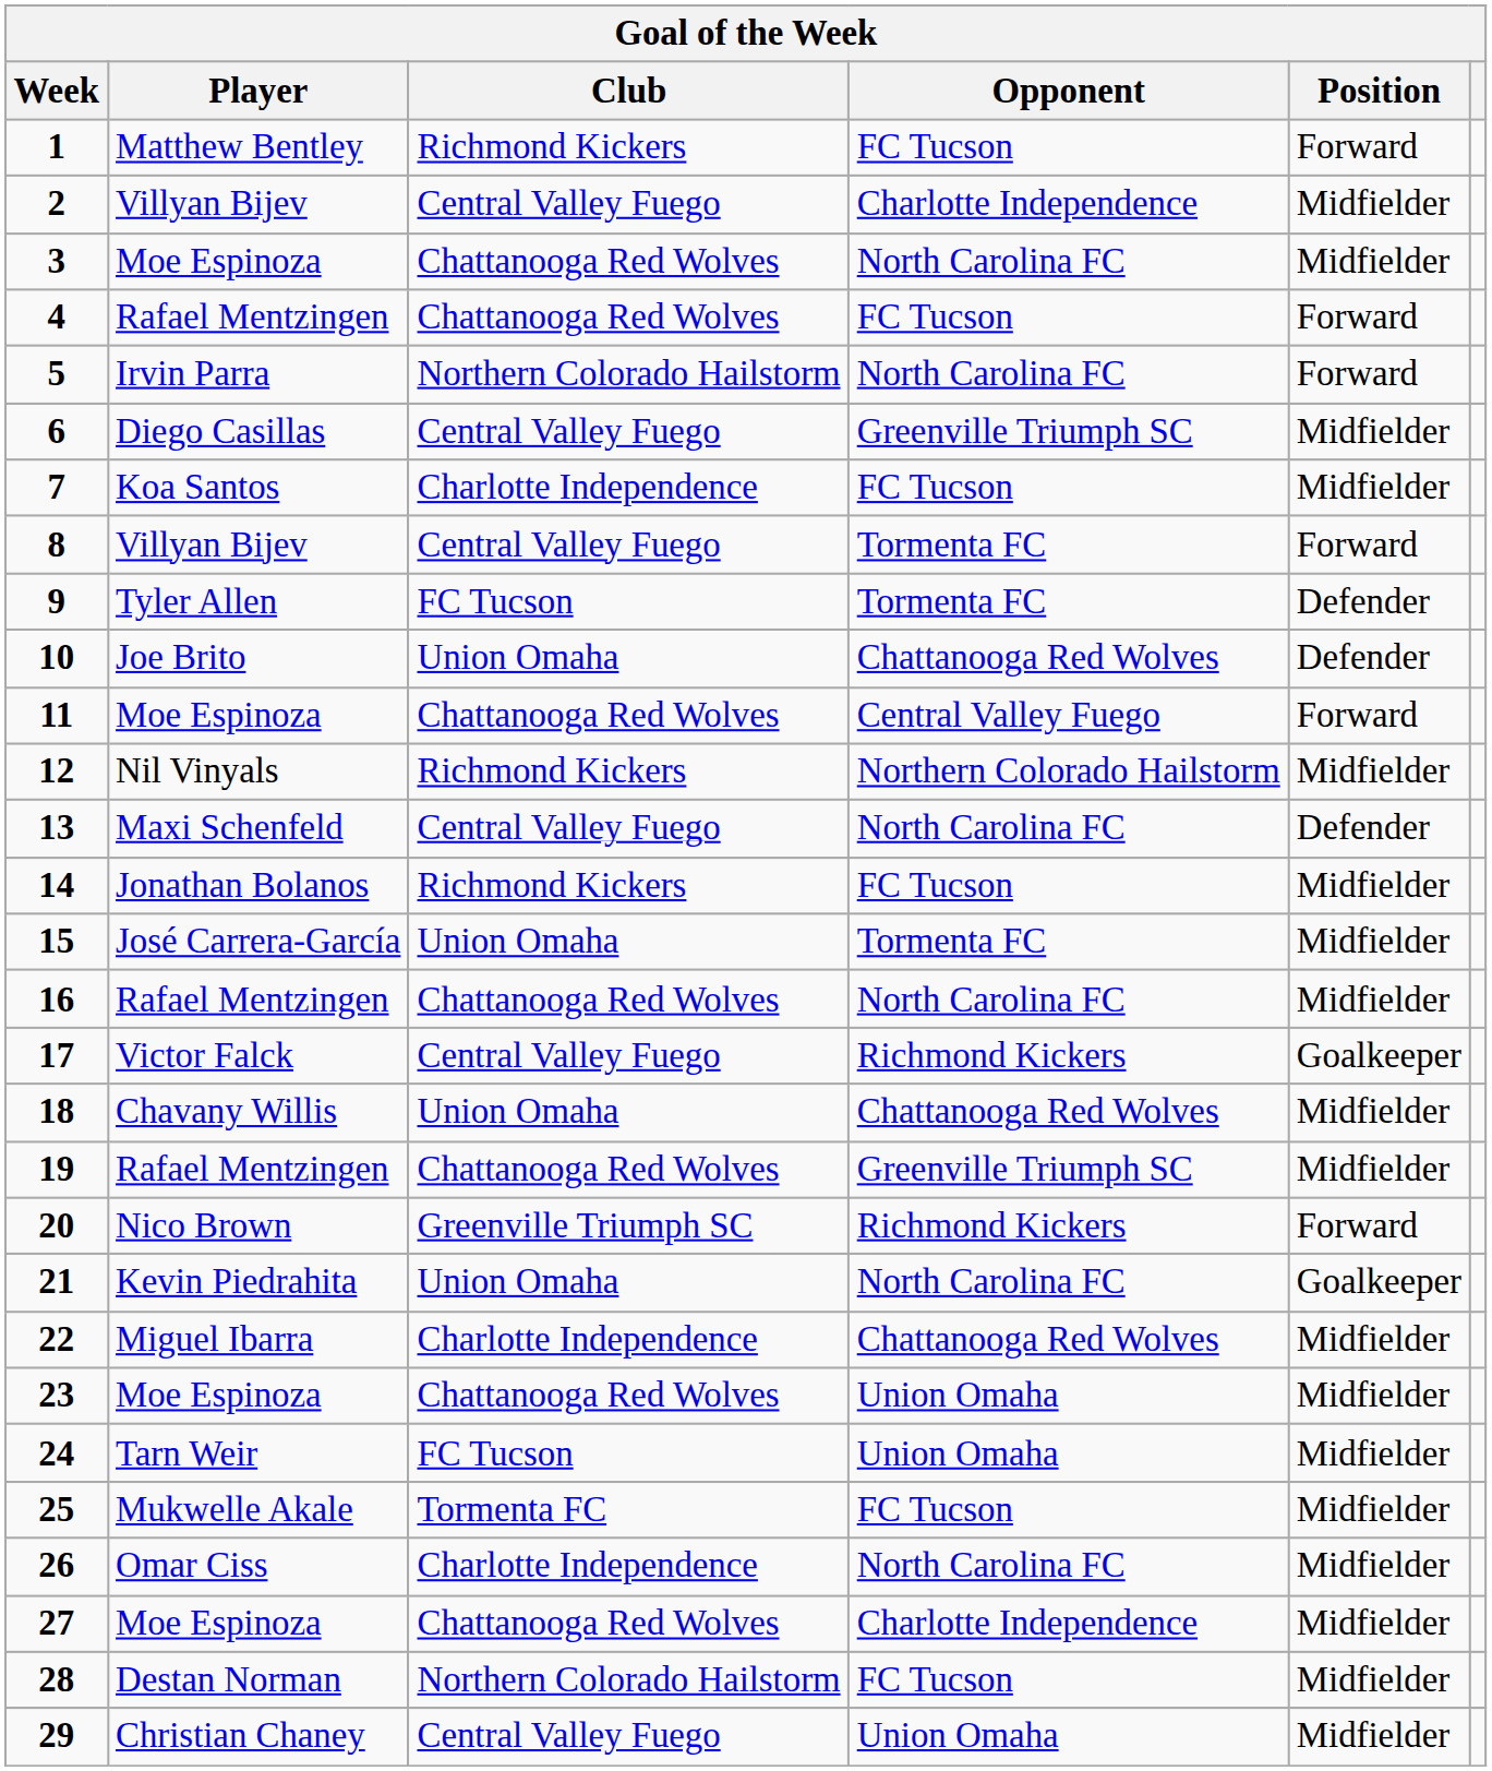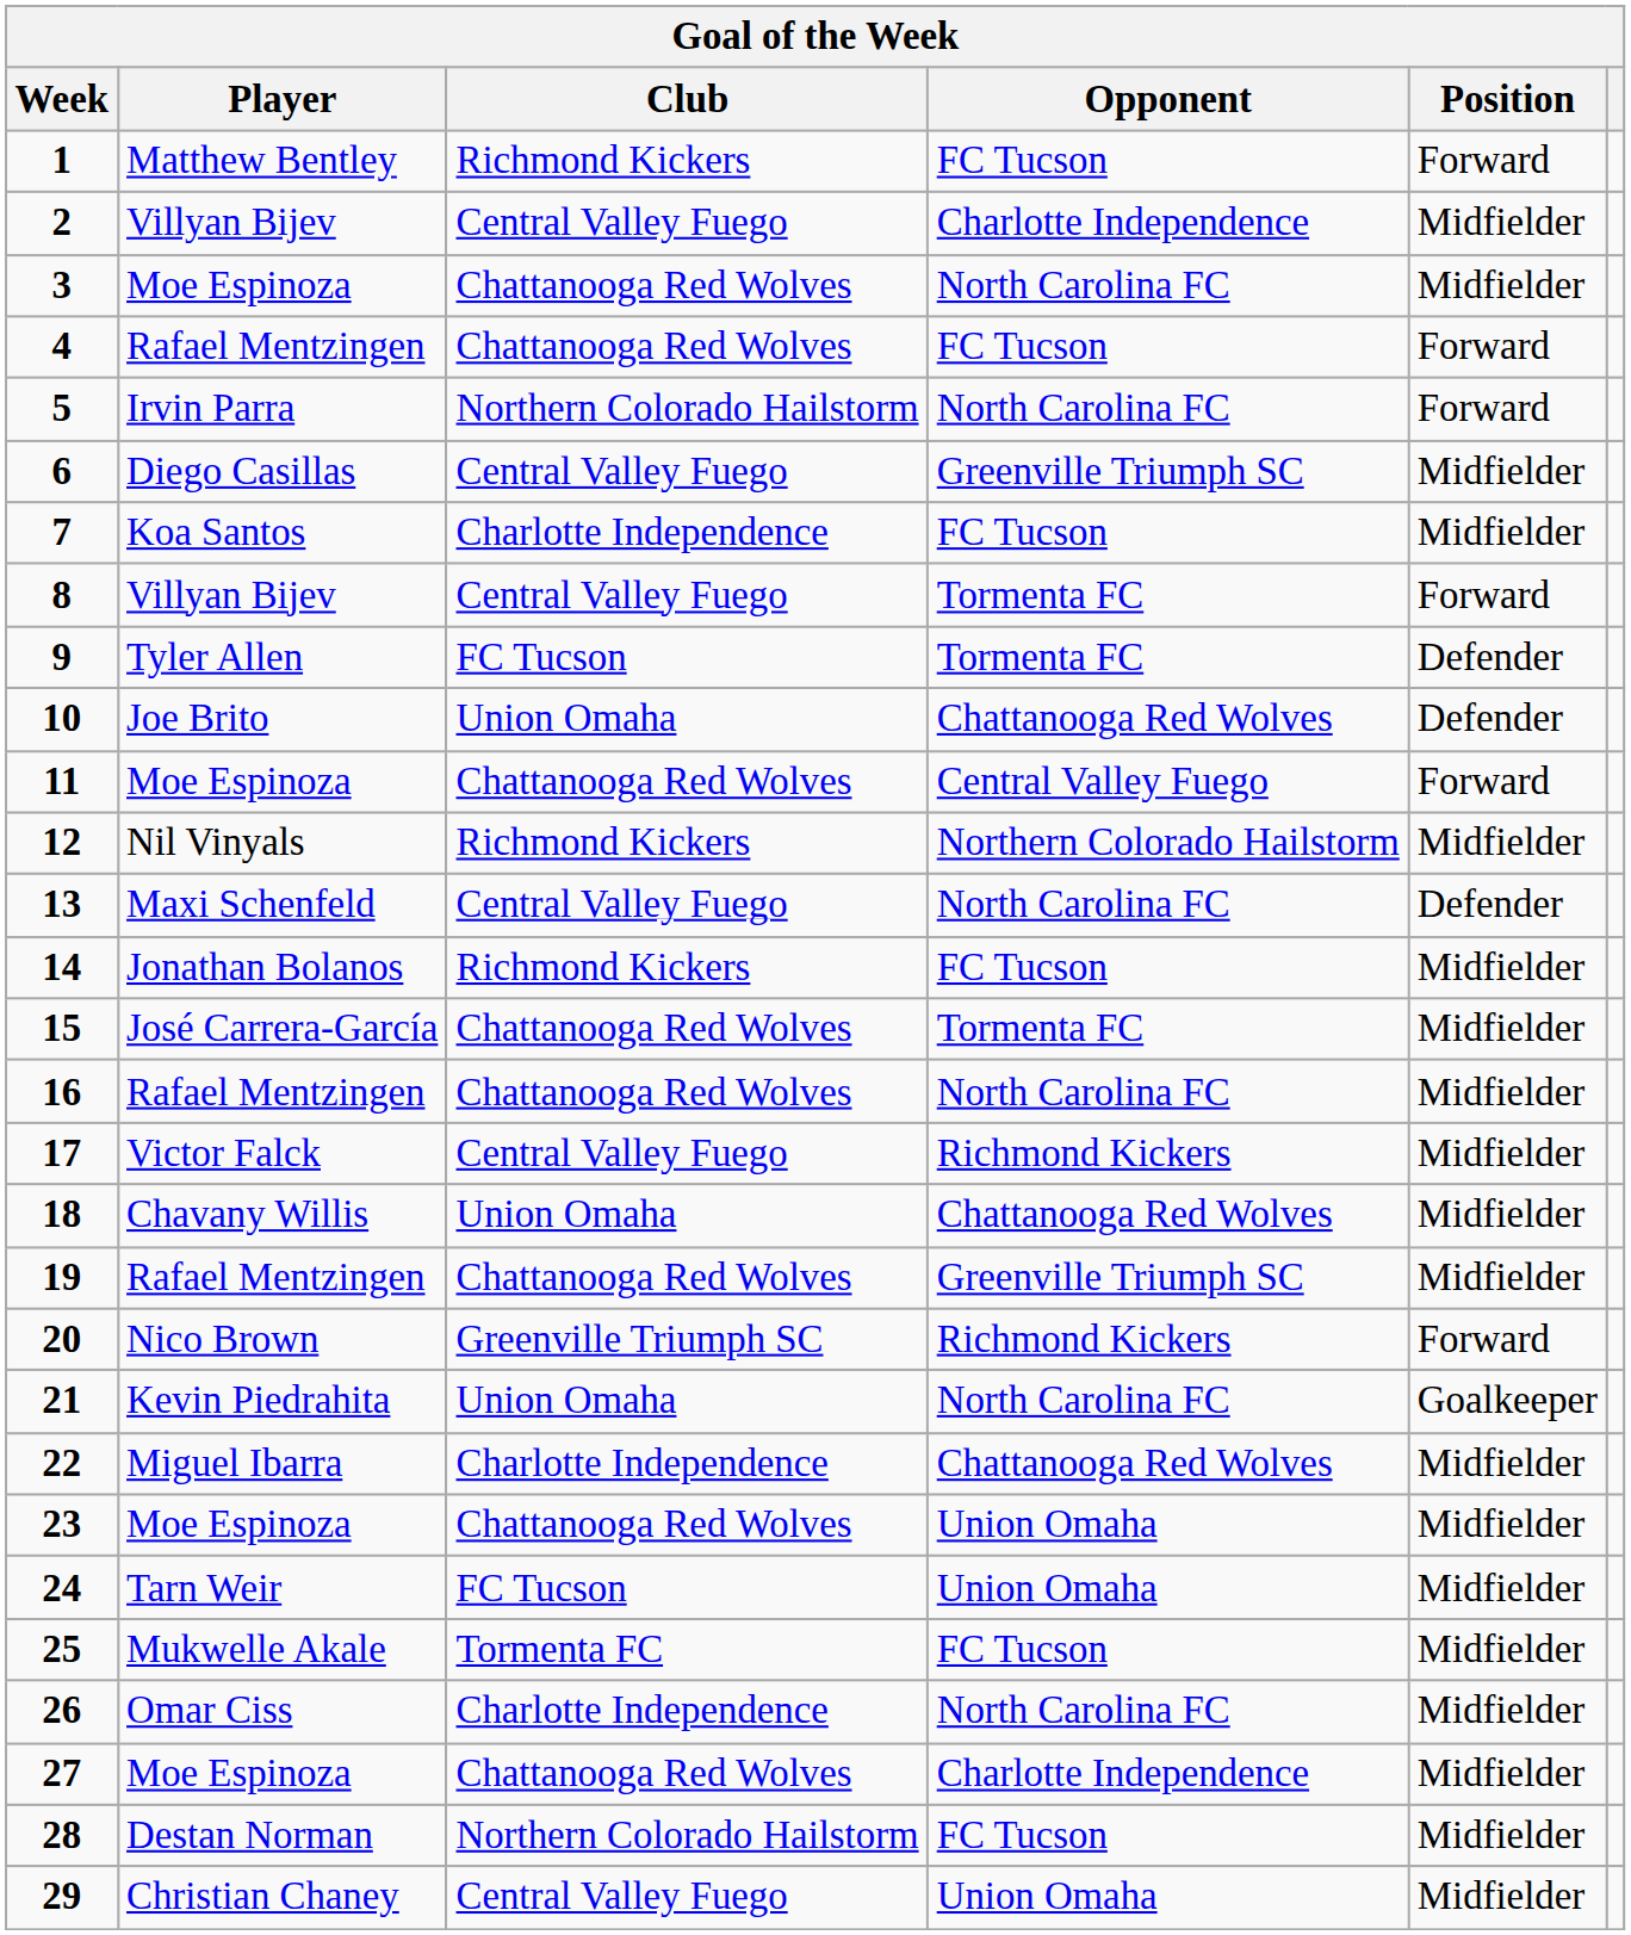15 | Club: Union Omaha -> Chattanooga Red Wolves
17 | Position: Goalkeeper -> Midfielder
